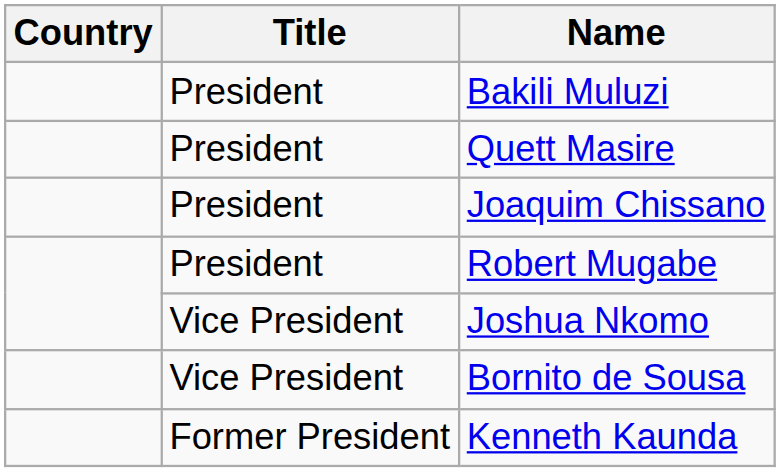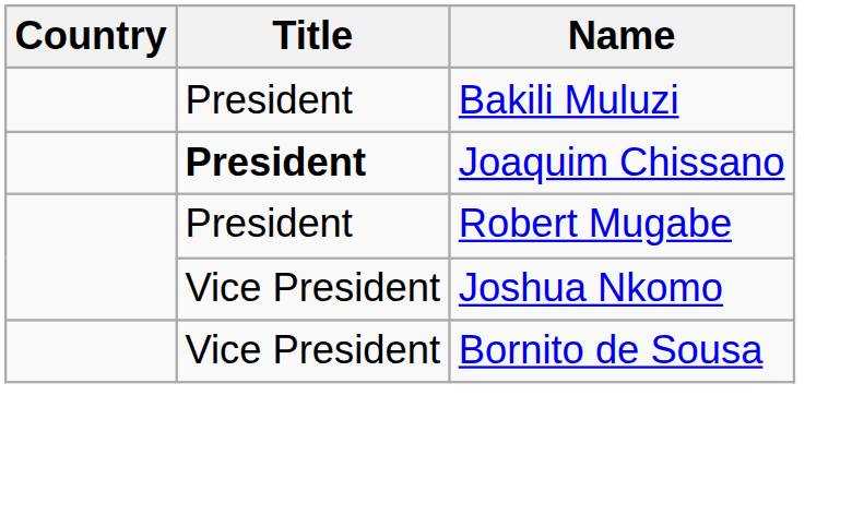- row: President | Quett Masire
Joaquim Chissano | Title: normal -> bold
- row: Former President | Kenneth Kaunda
